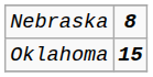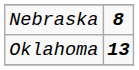Oklahoma | column 2: 15 -> 13
